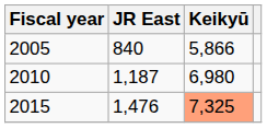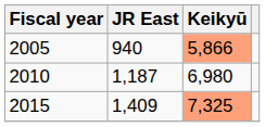2005 | JR East: 840 -> 940
2005 | Keikyū: no background -> lightsalmon background
2015 | JR East: 1,476 -> 1,409
